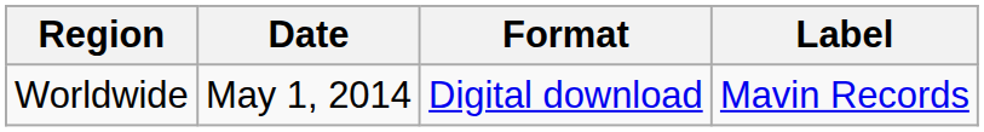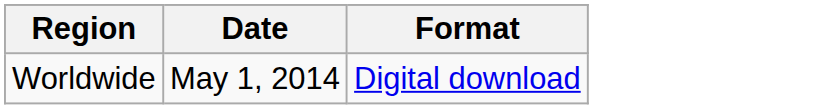- column: Label | Mavin Records
